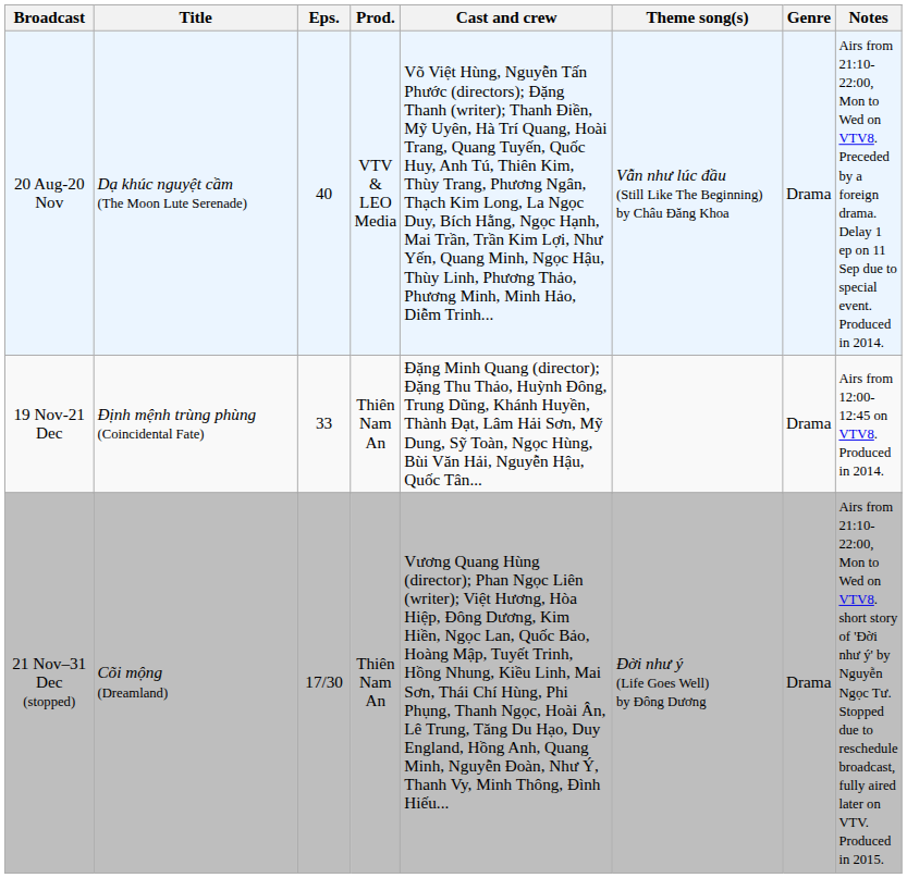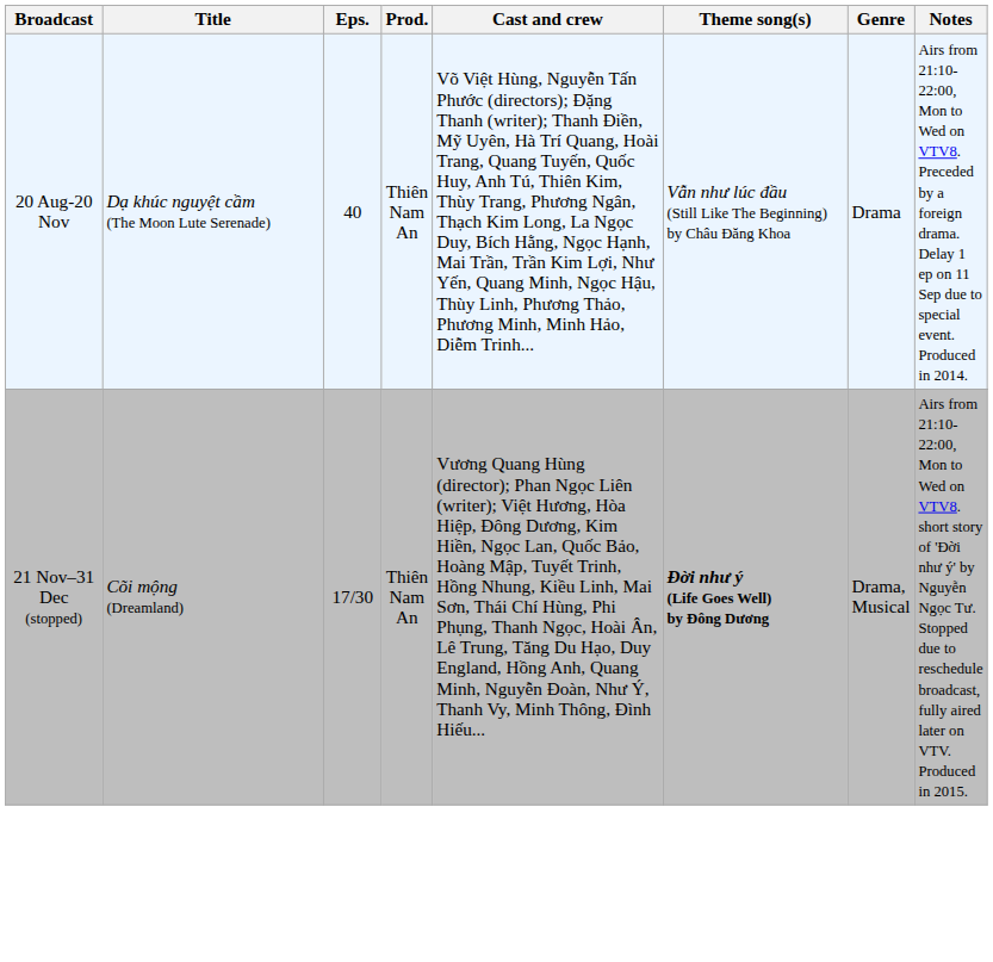20 Aug-20 Nov | Prod.: VTV & LEO Media -> Thiên Nam An
- row: 19 Nov-21 Dec | Định mệnh trùng phùng (Coincidental Fate) | 33 | Thiên Nam An | Đặng Minh Quang (director); Đặng Thu Thảo, Huỳnh Đông, Trung Dũng, Khánh Huyền, Thành Đạt, Lâm Hải Sơn, Mỹ Dung, Sỹ Toàn, Ngọc Hùng, Bùi Văn Hải, Nguyễn Hậu, Quốc Tân... | Drama | Airs from 12:00-12:45 on VTV8. Produced in 2014.
21 Nov–31 Dec (stopped) | Theme song(s): normal -> bold
21 Nov–31 Dec (stopped) | Genre: Drama -> Drama, Musical
